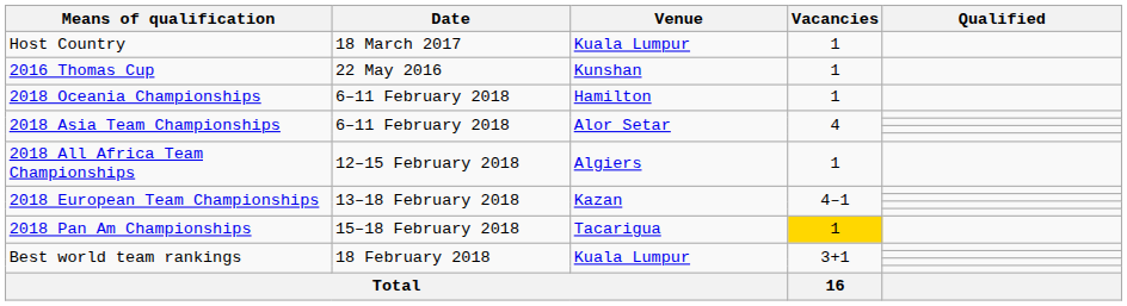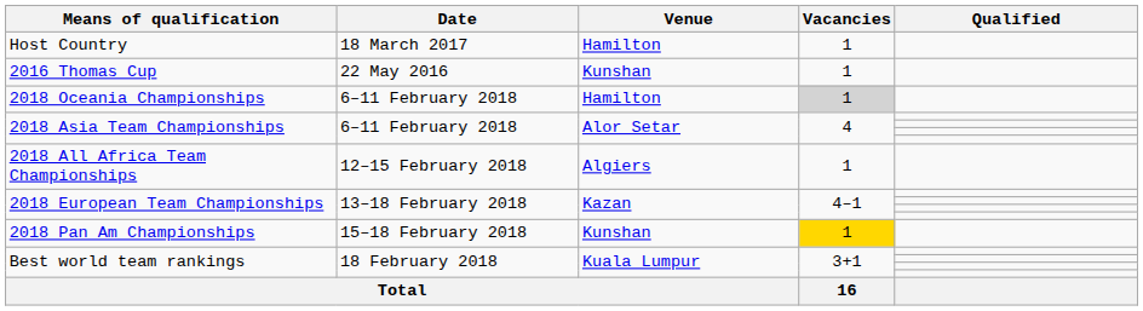Host Country | Venue: Kuala Lumpur -> Hamilton
2018 Oceania Championships | Vacancies: no background -> lightgrey background
2018 Pan Am Championships | Venue: Tacarigua -> Kunshan
